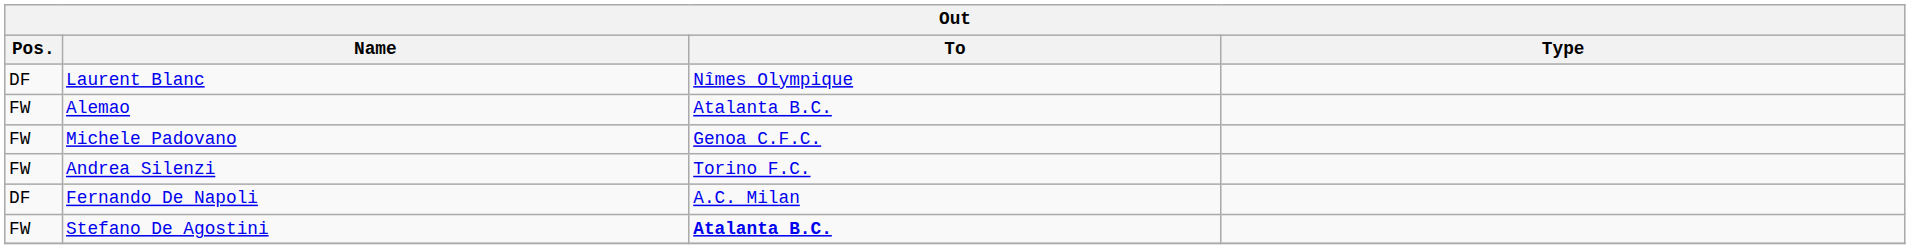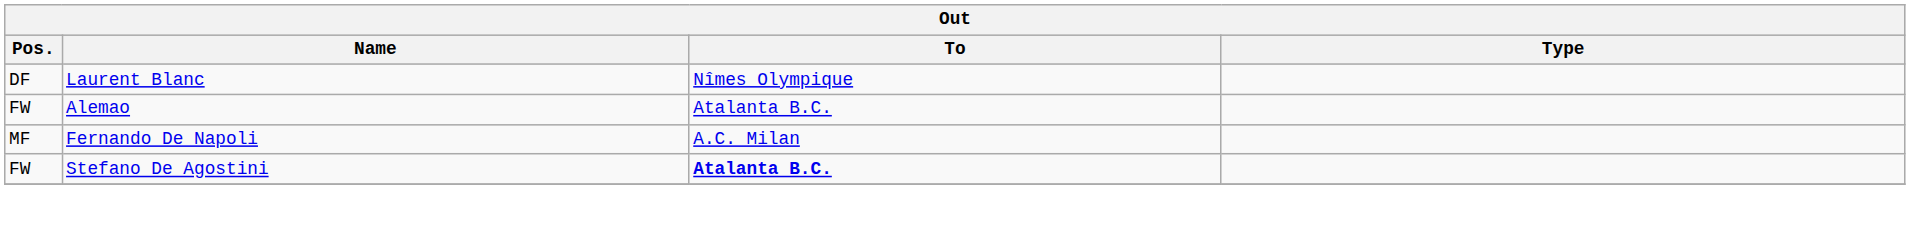- row: FW | Michele Padovano | Genoa C.F.C.
- row: FW | Andrea Silenzi | Torino F.C.
Fernando De Napoli | Pos.: DF -> MF
